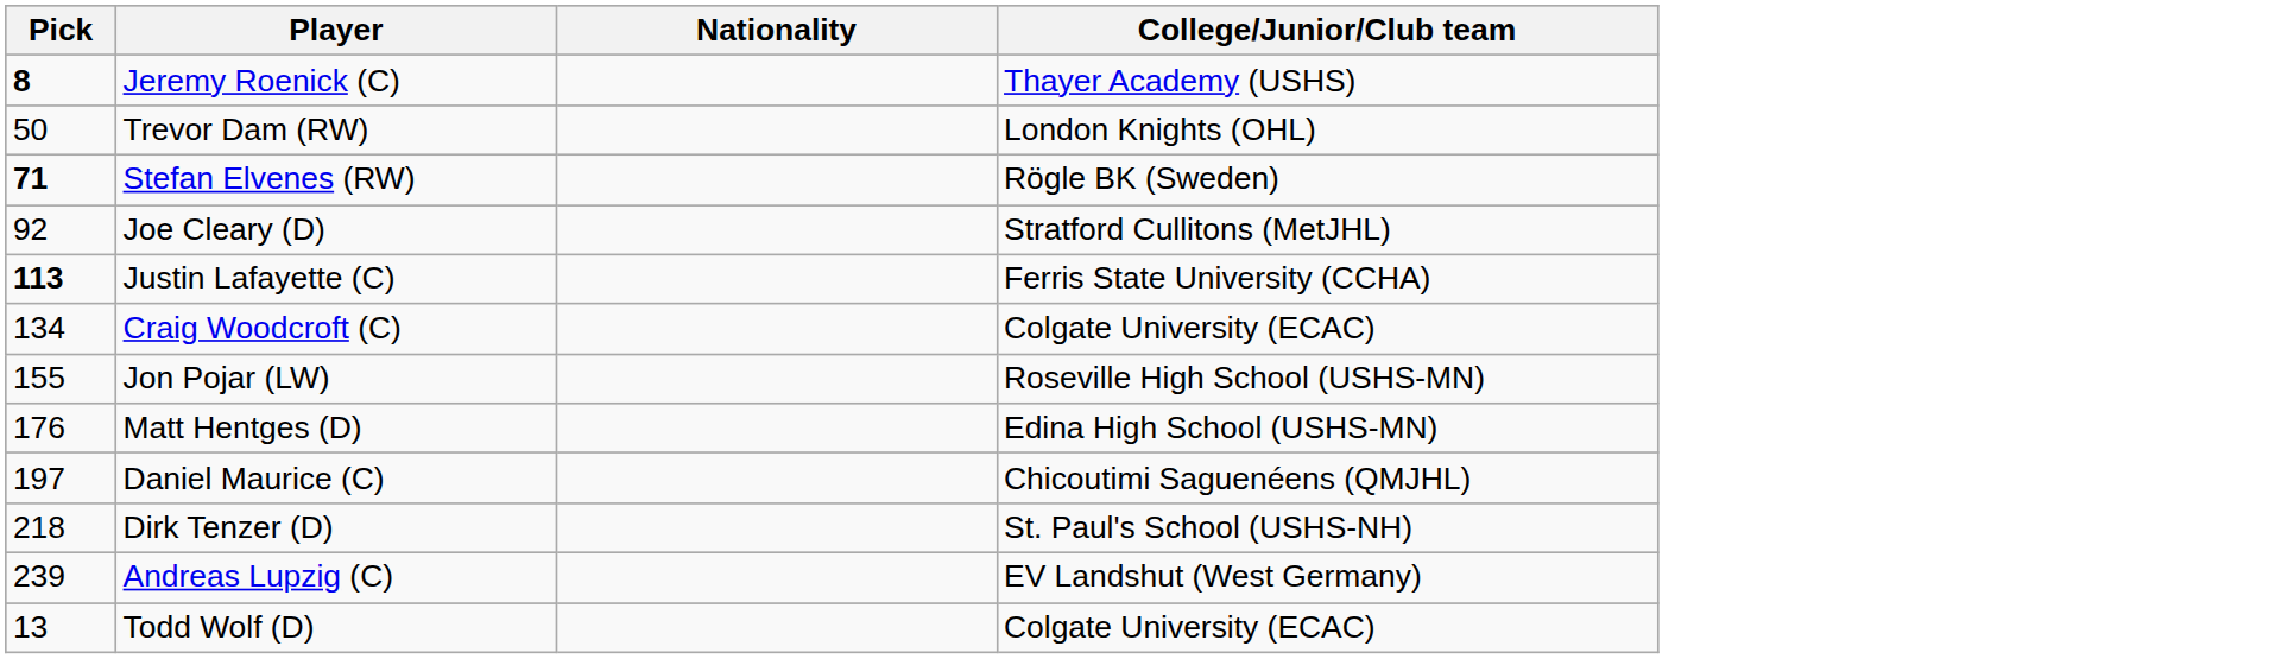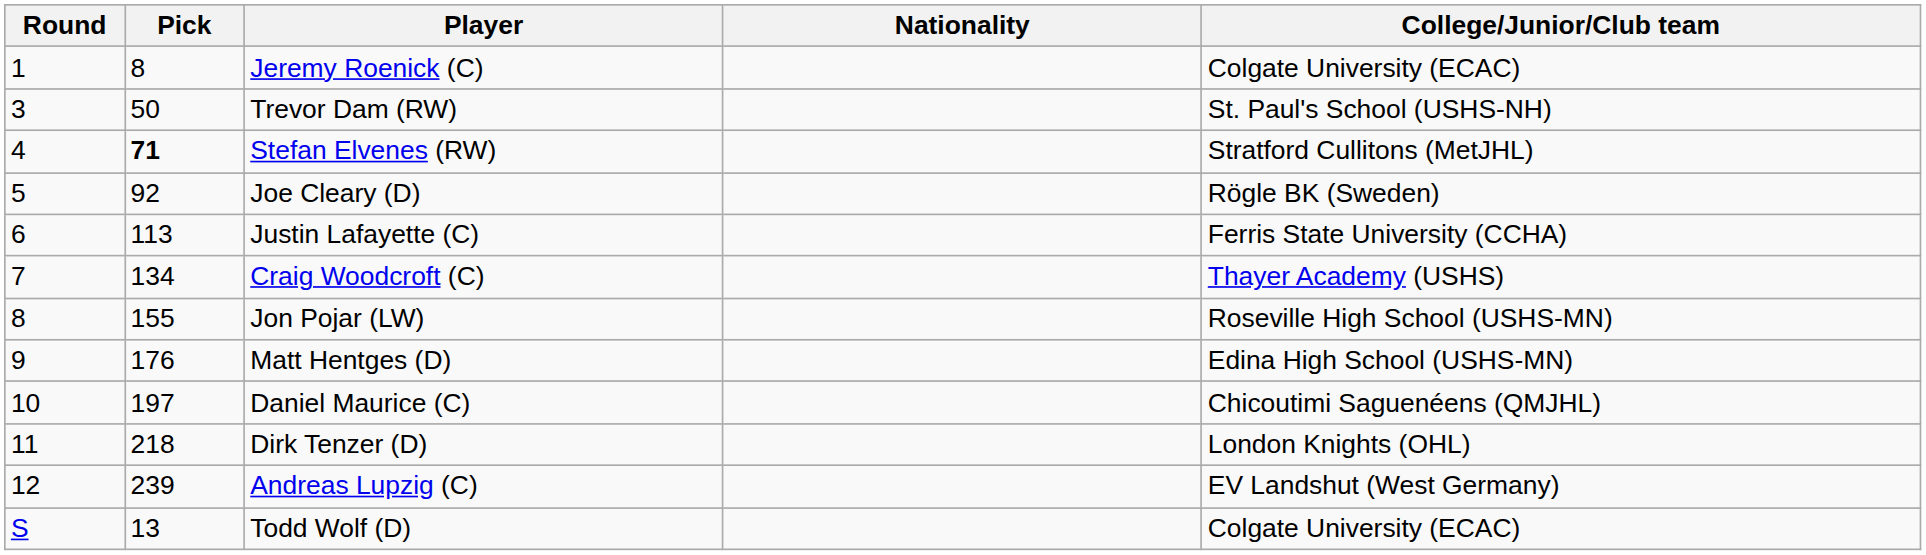+ column: Round | 1 | 3 | 4 | 5 | 6 | 7 | 8 | 9 | 10 | 11 | 12 | S
Jeremy Roenick (C) | Pick: bold -> normal
Jeremy Roenick (C) | College/Junior/Club team: Thayer Academy (USHS) -> Colgate University (ECAC)
Trevor Dam (RW) | College/Junior/Club team: London Knights (OHL) -> St. Paul's School (USHS-NH)
Stefan Elvenes (RW) | College/Junior/Club team: Rögle BK (Sweden) -> Stratford Cullitons (MetJHL)
Joe Cleary (D) | College/Junior/Club team: Stratford Cullitons (MetJHL) -> Rögle BK (Sweden)
Justin Lafayette (C) | Pick: bold -> normal
Craig Woodcroft (C) | College/Junior/Club team: Colgate University (ECAC) -> Thayer Academy (USHS)
Dirk Tenzer (D) | College/Junior/Club team: St. Paul's School (USHS-NH) -> London Knights (OHL)
